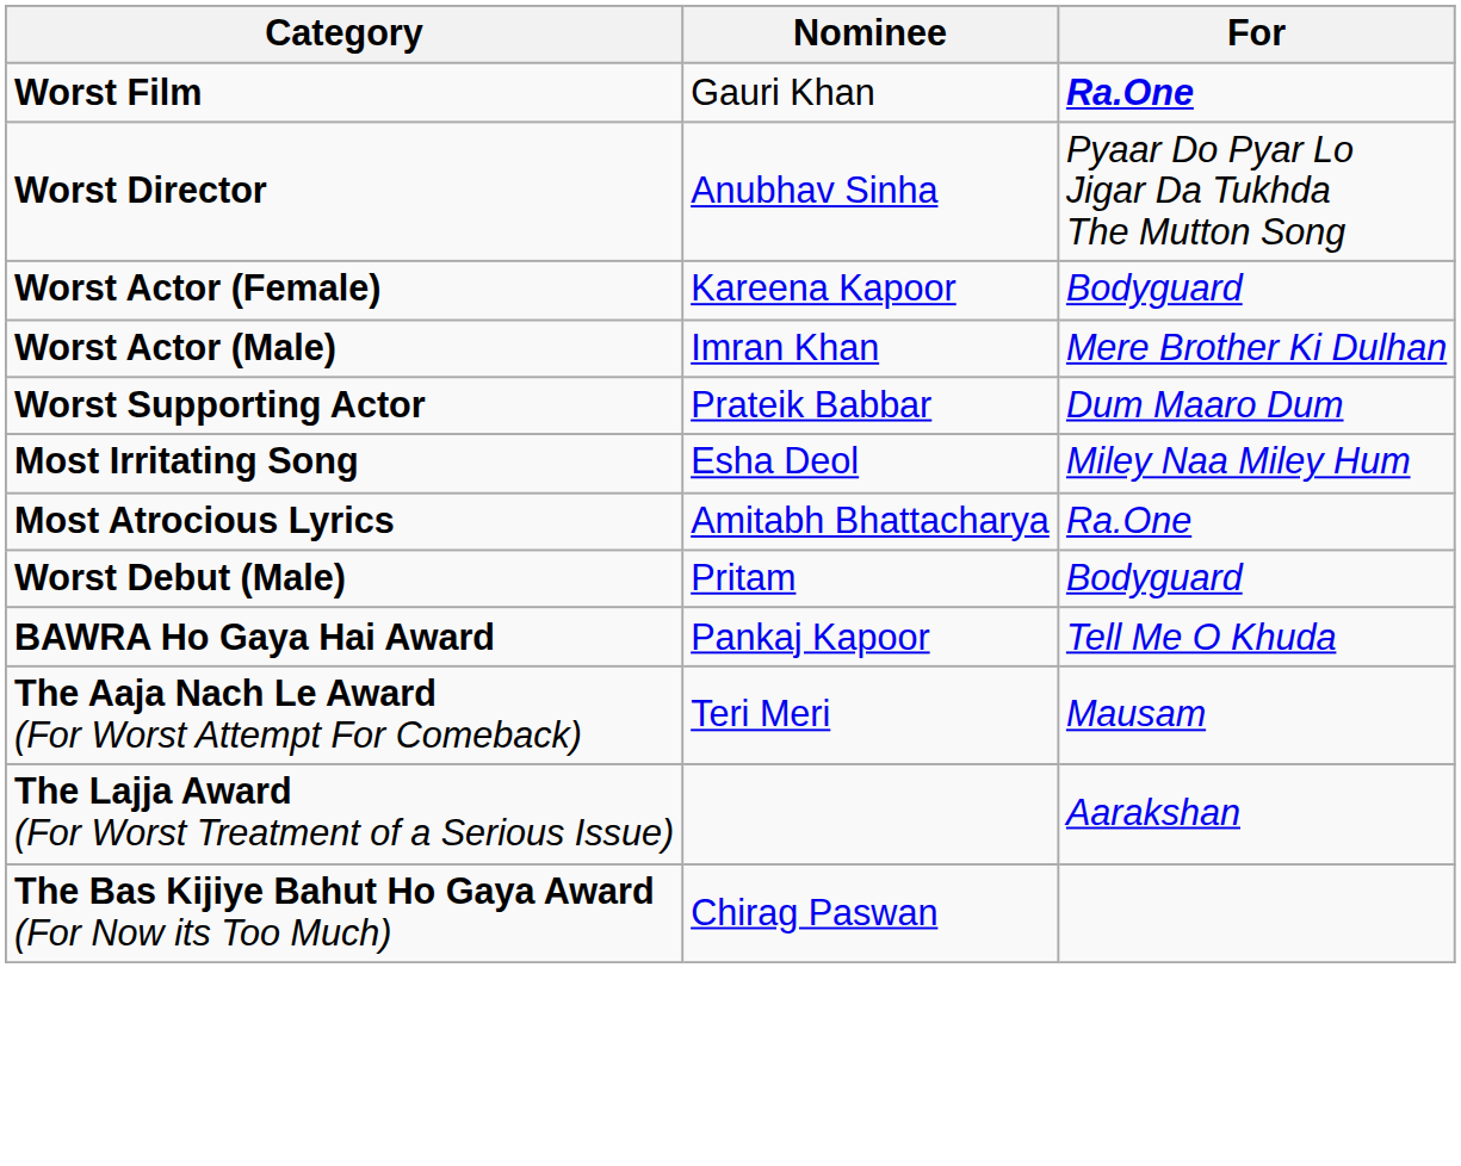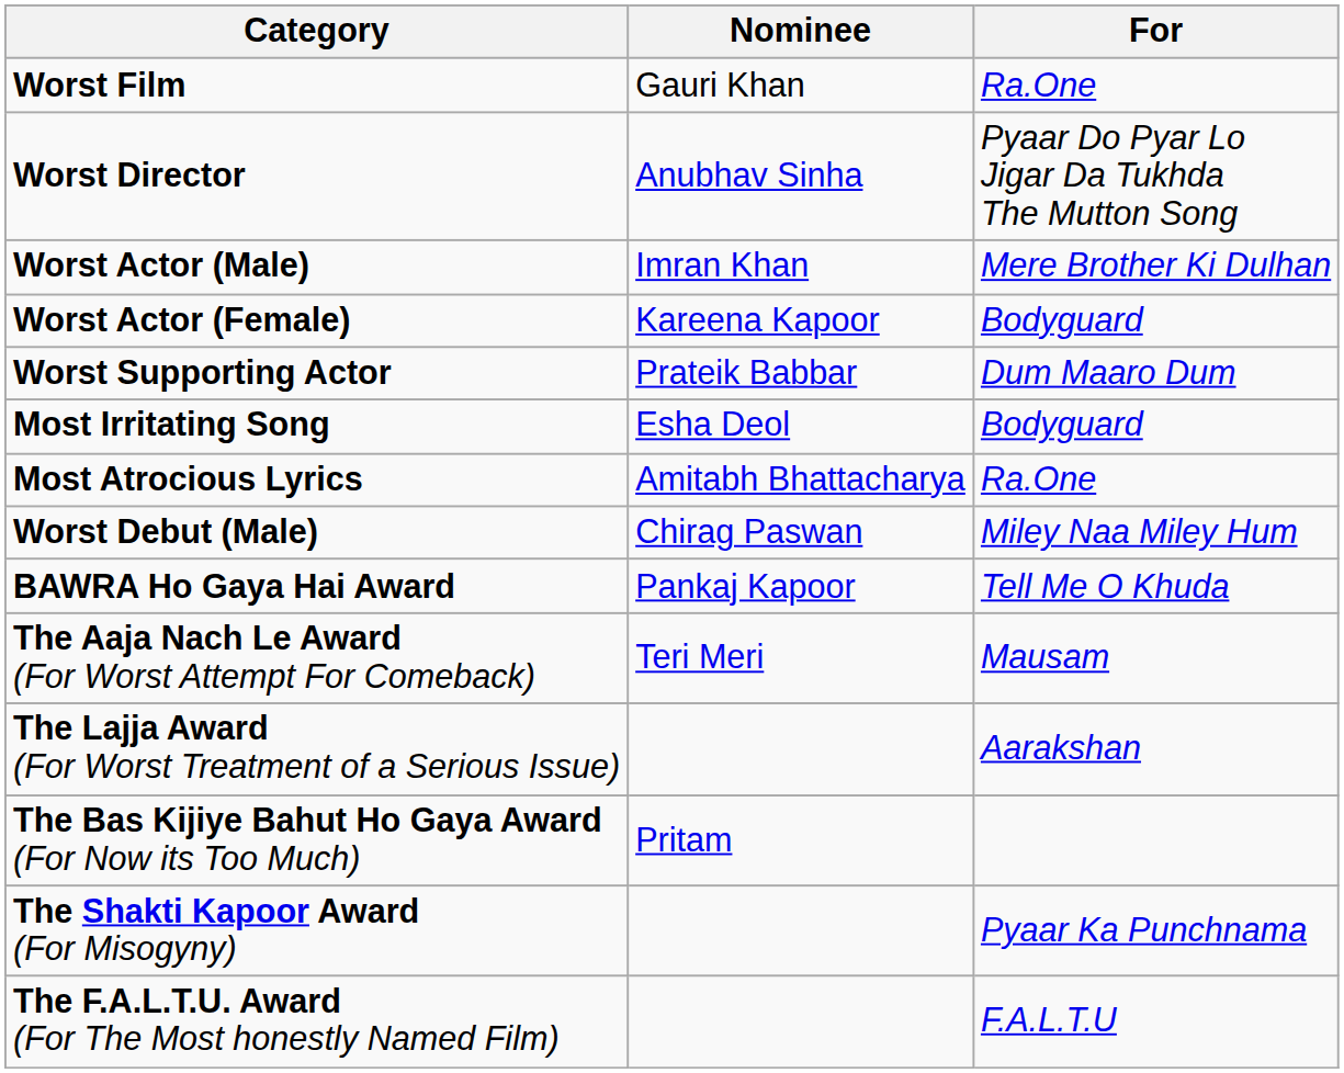Worst Film | For: bold -> normal
rows swapped: Worst Actor (Male) <-> Worst Actor (Female)
Most Irritating Song | For: Miley Naa Miley Hum -> Bodyguard
Worst Debut (Male) | Nominee: Pritam -> Chirag Paswan
Worst Debut (Male) | For: Bodyguard -> Miley Naa Miley Hum
The Bas Kijiye Bahut Ho Gaya Award (For Now its Too Much) | Nominee: Chirag Paswan -> Pritam
+ row: The Shakti Kapoor Award (For Misogyny) | Pyaar Ka Punchnama
+ row: The F.A.L.T.U. Award (For The Most honestly Named Film) | F.A.L.T.U
